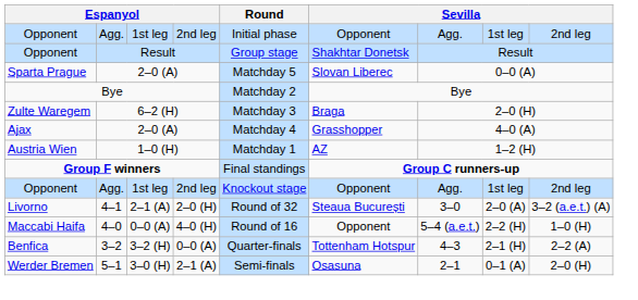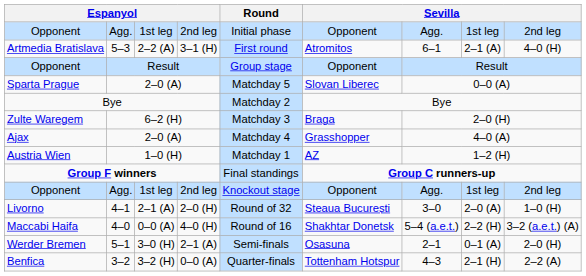+ row: Artmedia Bratislava | 5–3 | 2–2 (A) | 3–1 (H) | First round | Atromitos | 6–1 | 2–1 (A) | 4–0 (H)
Opponent / Result | column 6: Shakhtar Donetsk -> Opponent
Livorno | column 9: 3–2 (a.e.t.) (A) -> 1–0 (H)
Maccabi Haifa | column 6: Opponent -> Shakhtar Donetsk
Maccabi Haifa | column 9: 1–0 (H) -> 3–2 (a.e.t.) (A)
rows swapped: Benfica <-> Werder Bremen
